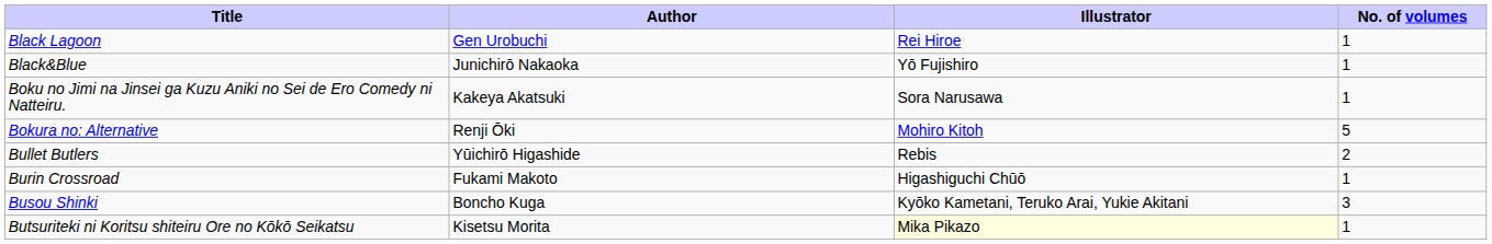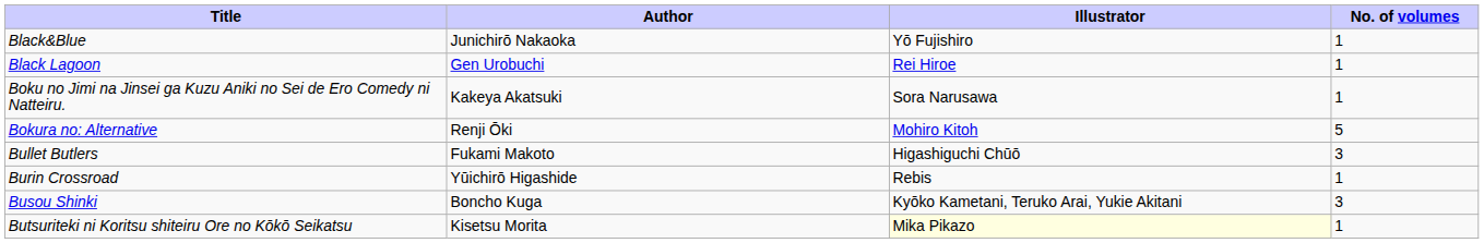rows swapped: Black&Blue <-> Black Lagoon
Bullet Butlers | Author: Yūichirō Higashide -> Fukami Makoto
Bullet Butlers | Illustrator: Rebis -> Higashiguchi Chūō
Bullet Butlers | No. of volumes: 2 -> 3
Burin Crossroad | Author: Fukami Makoto -> Yūichirō Higashide
Burin Crossroad | Illustrator: Higashiguchi Chūō -> Rebis
